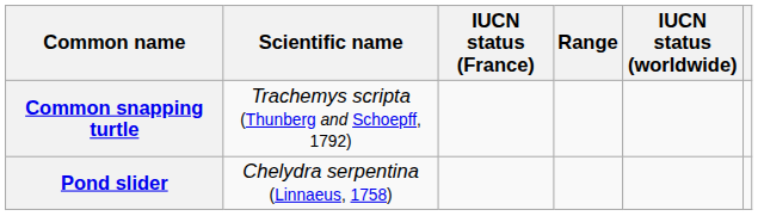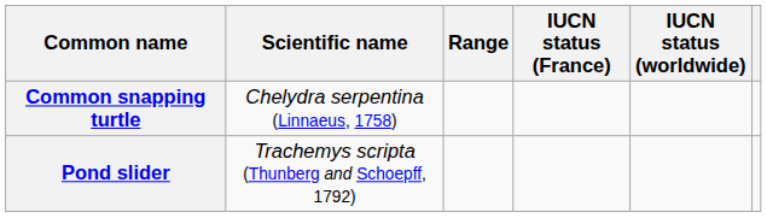columns swapped: Range <-> IUCN status (France)
Common snapping turtle | Scientific name: Trachemys scripta (Thunberg and Schoepff, 1792) -> Chelydra serpentina (Linnaeus, 1758)
Pond slider | Scientific name: Chelydra serpentina (Linnaeus, 1758) -> Trachemys scripta (Thunberg and Schoepff, 1792)
